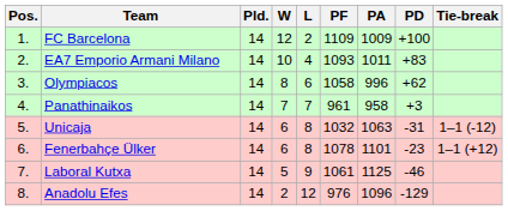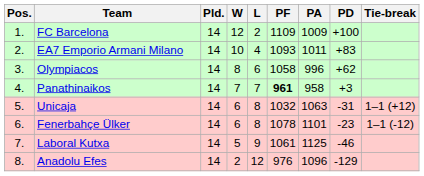Panathinaikos | PF: normal -> bold
Unicaja | Tie-break: 1–1 (-12) -> 1–1 (+12)
Fenerbahçe Ülker | Tie-break: 1–1 (+12) -> 1–1 (-12)
